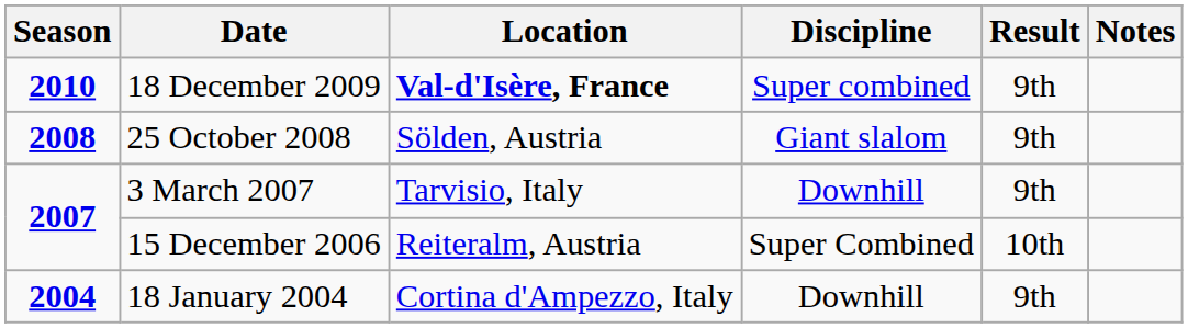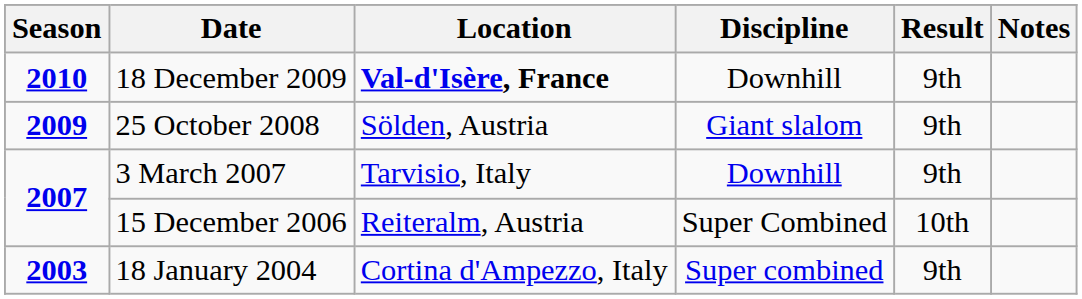18 December 2009 | Discipline: Super combined -> Downhill
25 October 2008 | Season: 2008 -> 2009
18 January 2004 | Season: 2004 -> 2003
18 January 2004 | Discipline: Downhill -> Super combined
